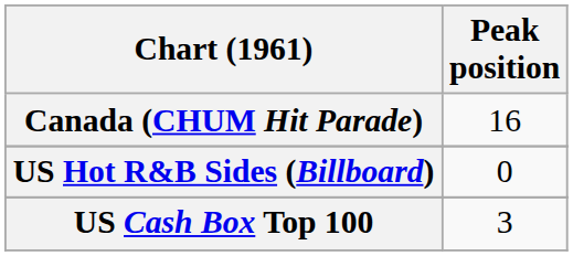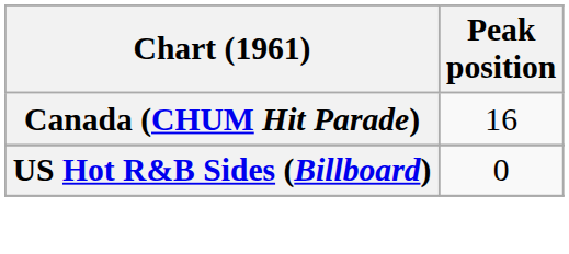- row: US Cash Box Top 100 | 3
